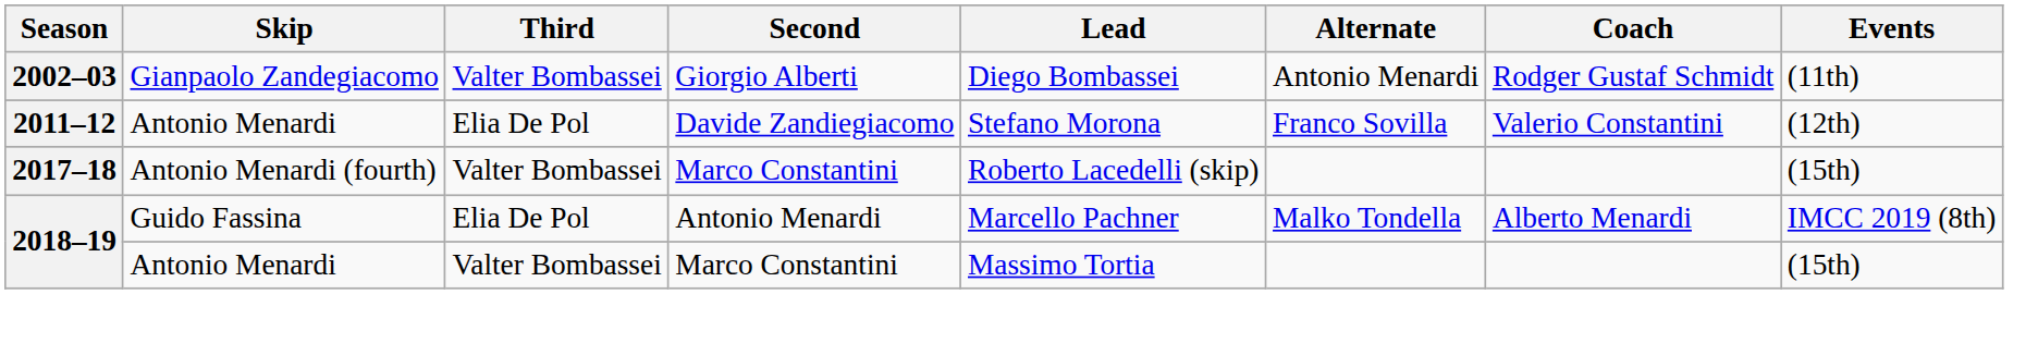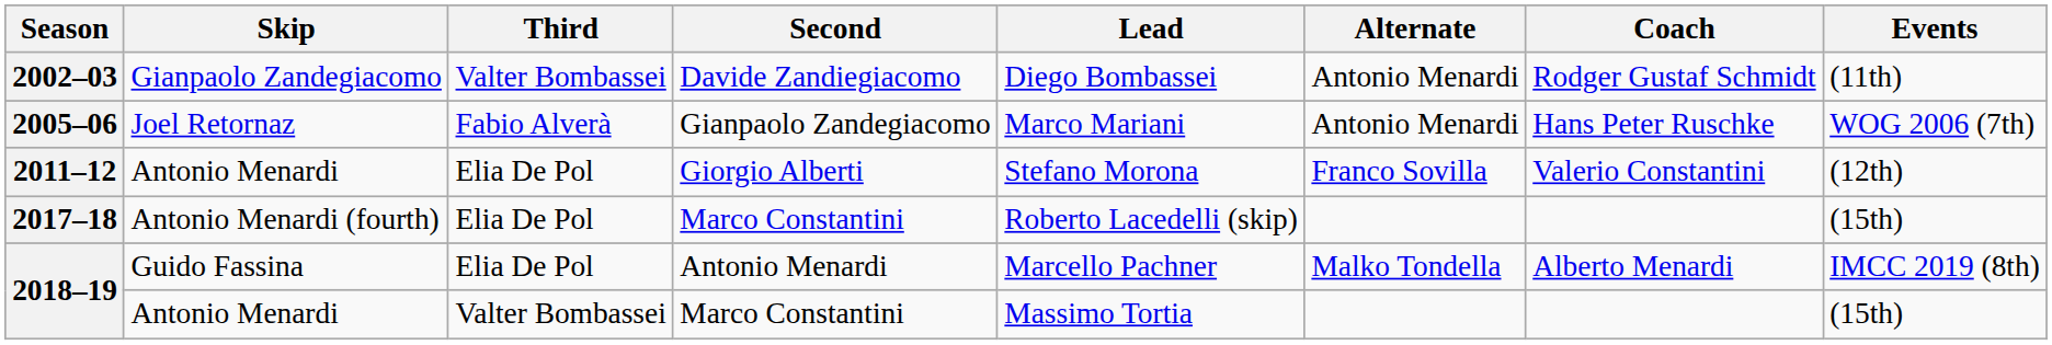2002–03 | Second: Giorgio Alberti -> Davide Zandiegiacomo
+ row: 2005–06 | Joel Retornaz | Fabio Alverà | Gianpaolo Zandegiacomo | Marco Mariani | Antonio Menardi | Hans Peter Ruschke | WOG 2006 (7th)
2011–12 | Second: Davide Zandiegiacomo -> Giorgio Alberti
2017–18 | Third: Valter Bombassei -> Elia De Pol
